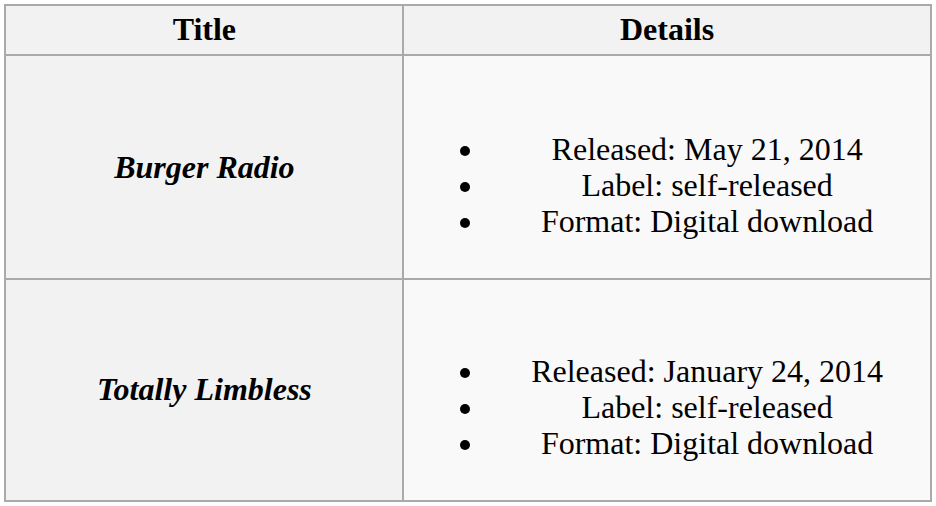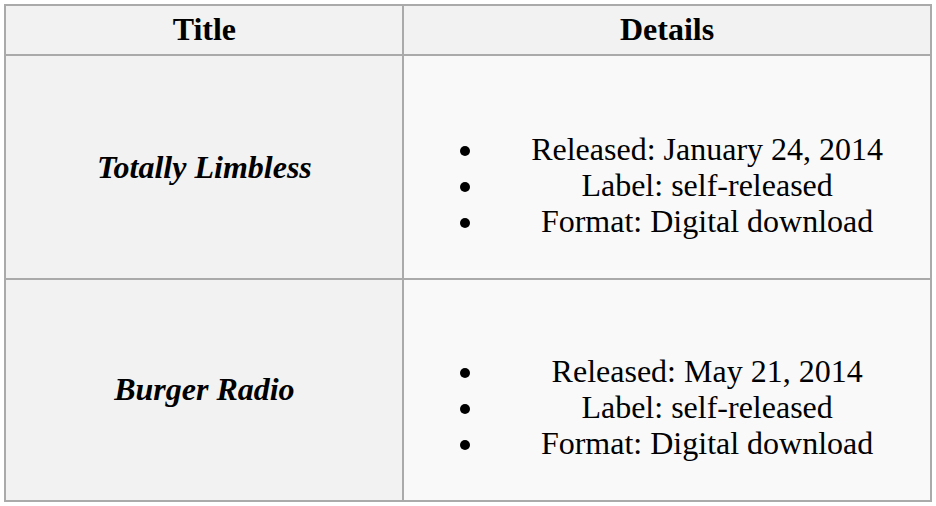rows swapped: Totally Limbless <-> Burger Radio
